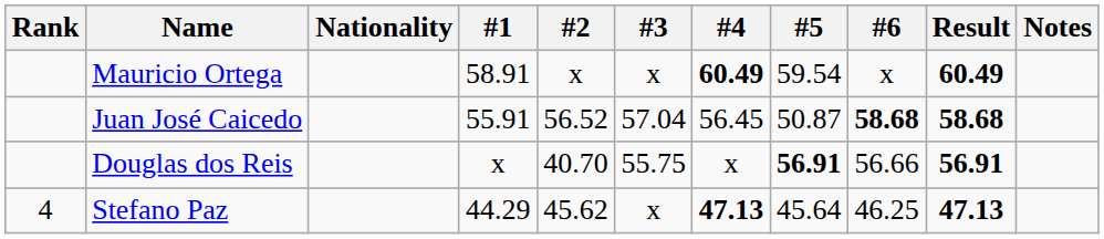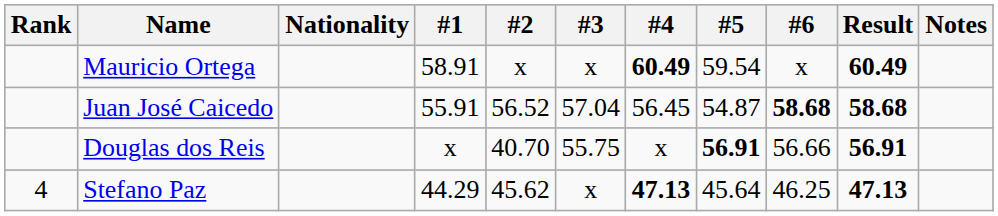Juan José Caicedo | #5: 50.87 -> 54.87
